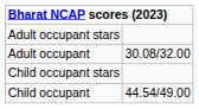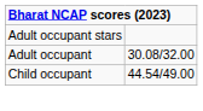- row: Child occupant stars
